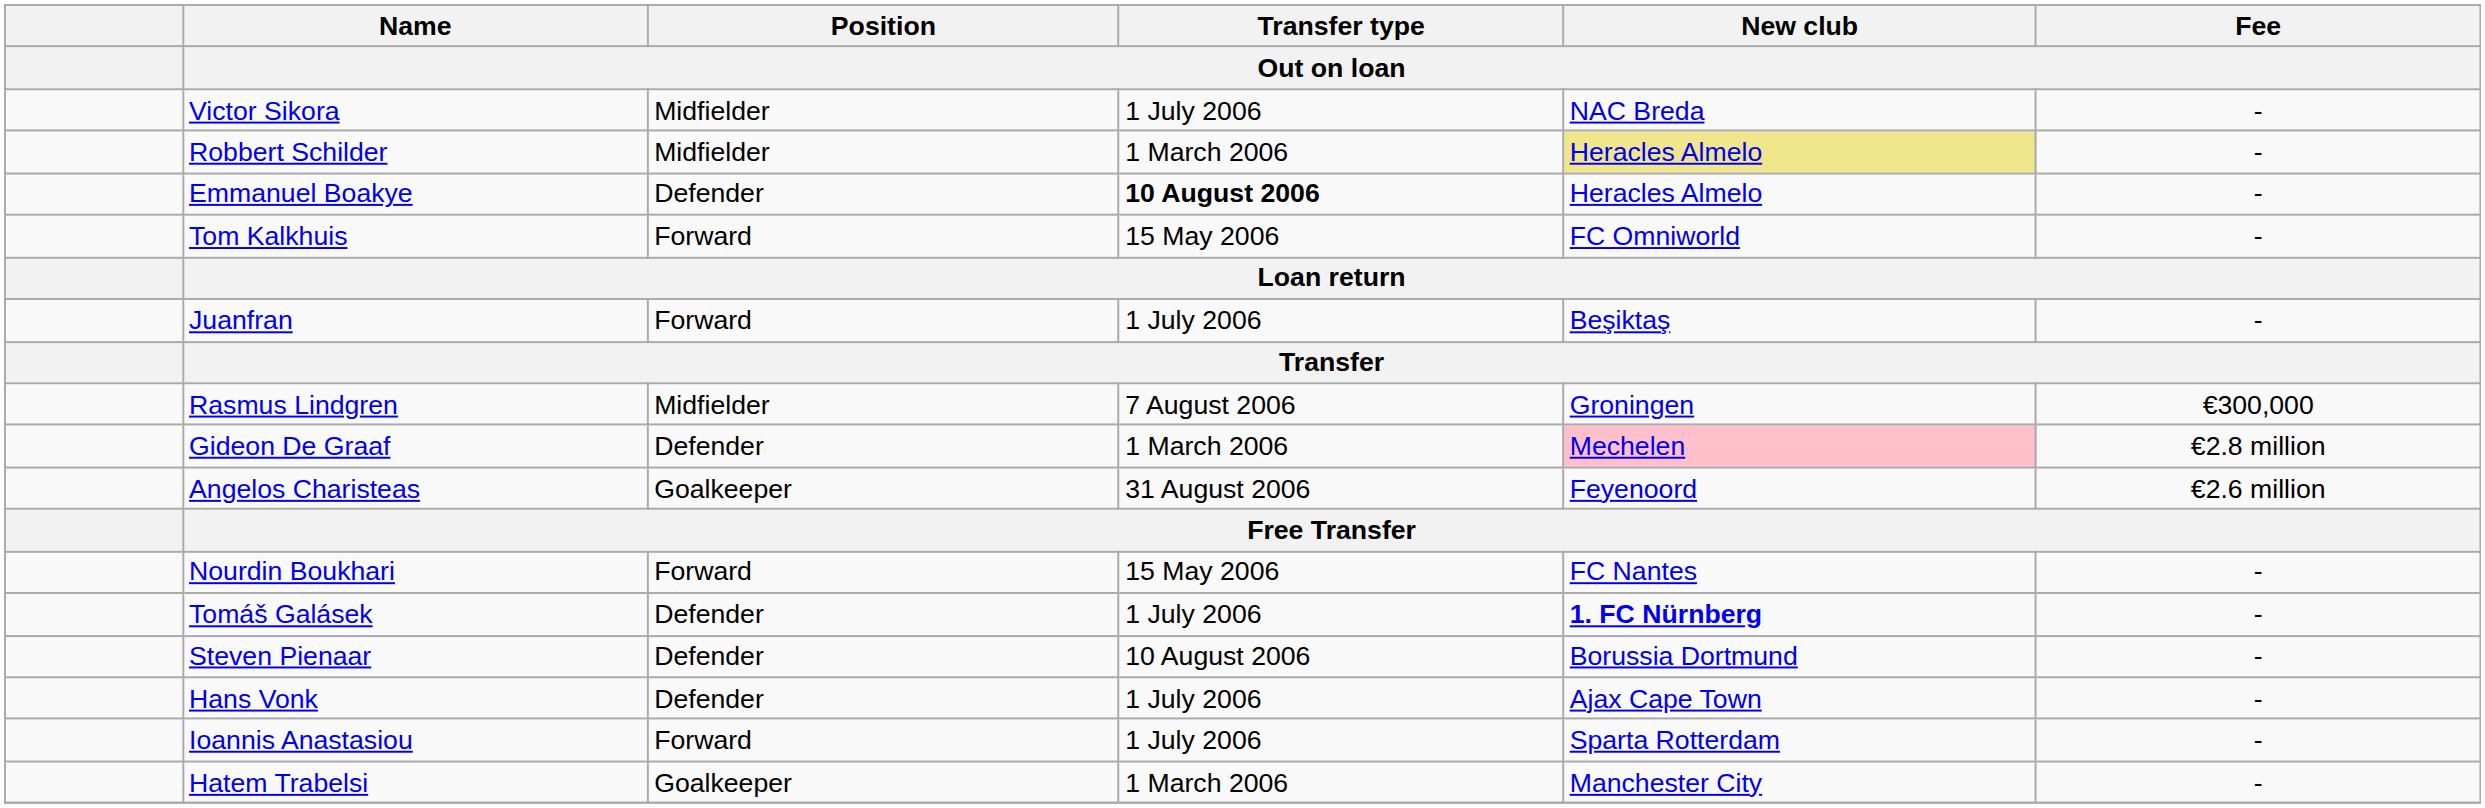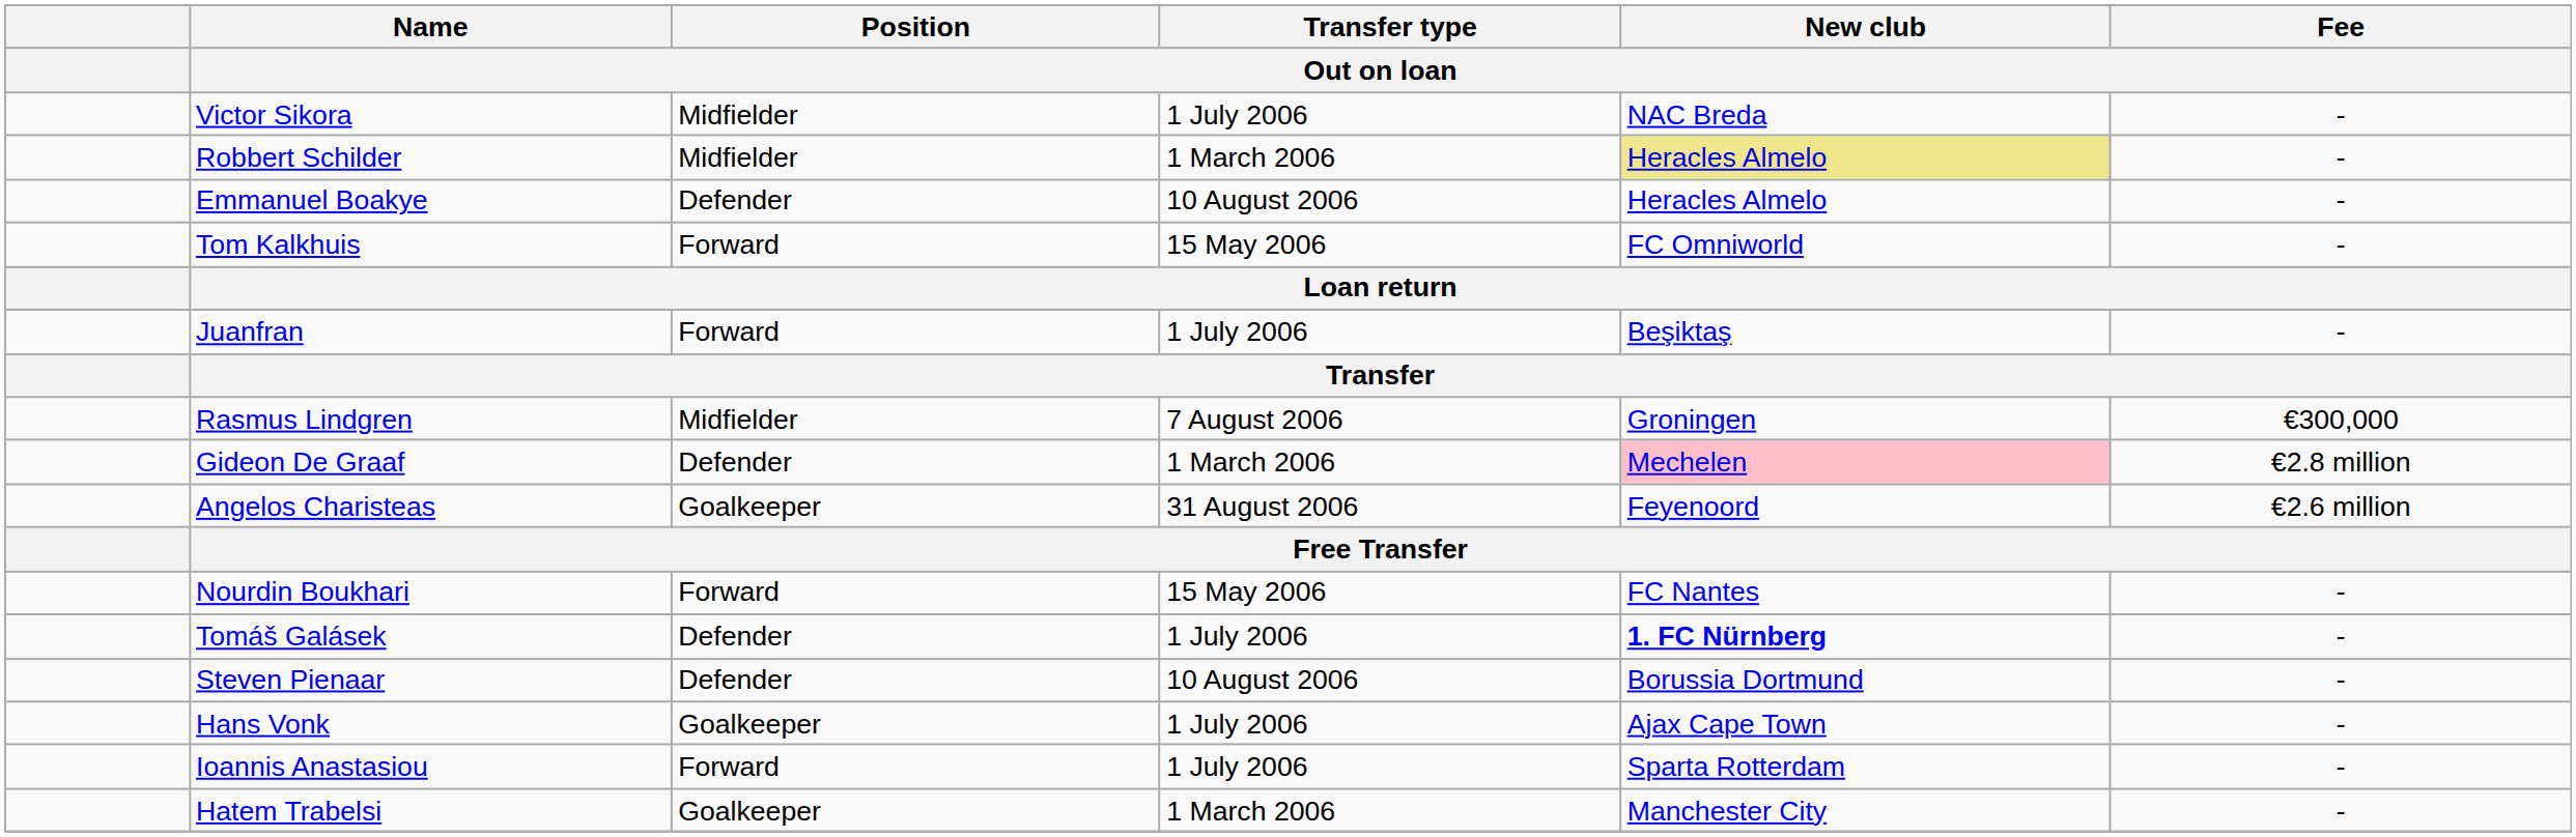Emmanuel Boakye | Transfer type / Out on loan: bold -> normal
Hans Vonk | Position / Out on loan: Defender -> Goalkeeper
